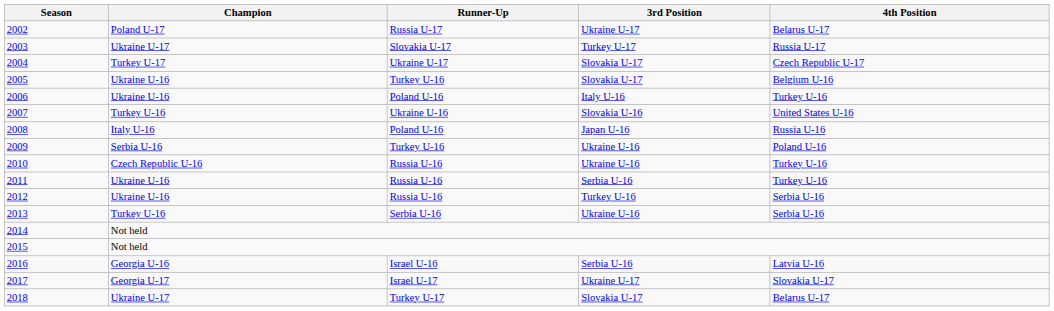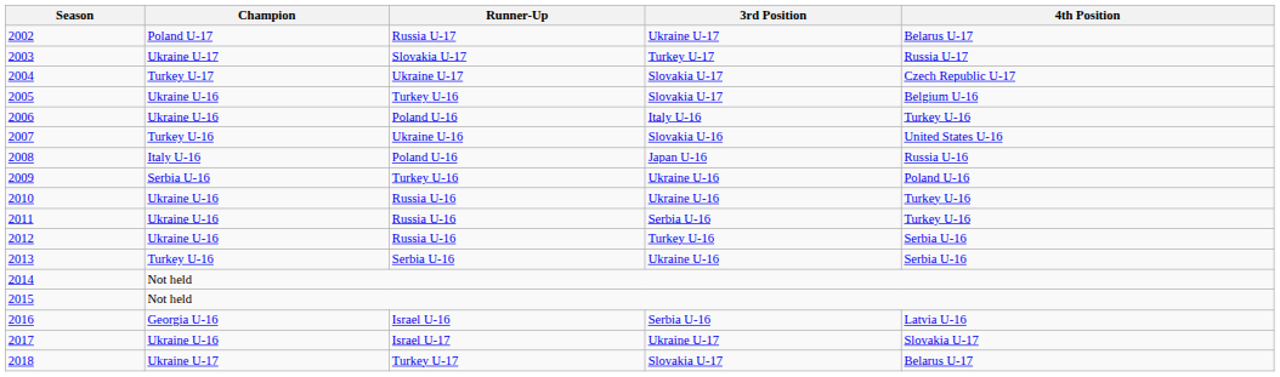2010 | Champion: Czech Republic U-16 -> Ukraine U-16
2017 | Champion: Georgia U-17 -> Ukraine U-16
